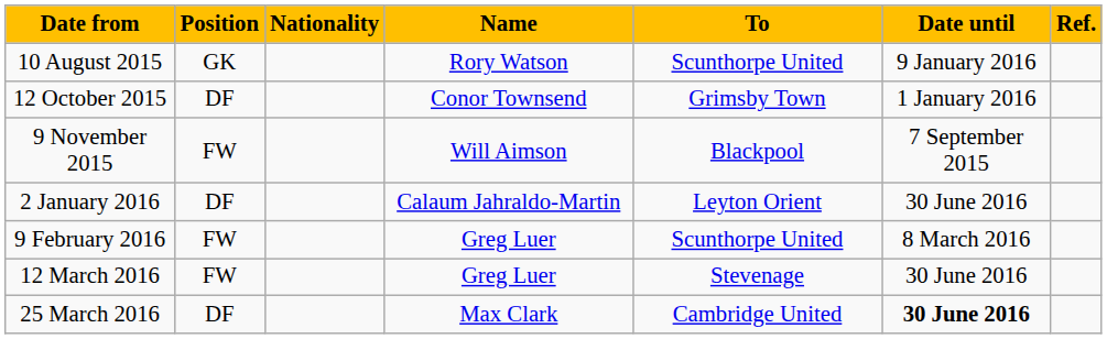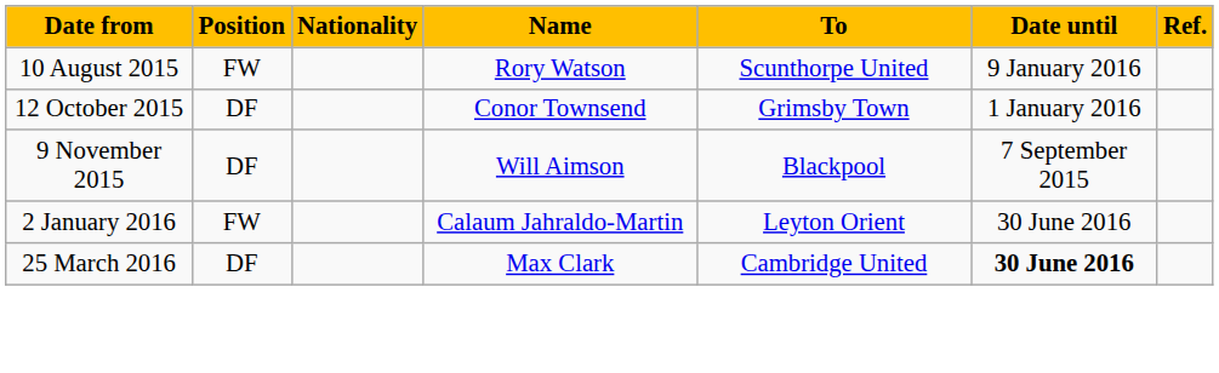10 August 2015 | Position: GK -> FW
9 November 2015 | Position: FW -> DF
2 January 2016 | Position: DF -> FW
- row: 9 February 2016 | FW | Greg Luer | Scunthorpe United | 8 March 2016
- row: 12 March 2016 | FW | Greg Luer | Stevenage | 30 June 2016
